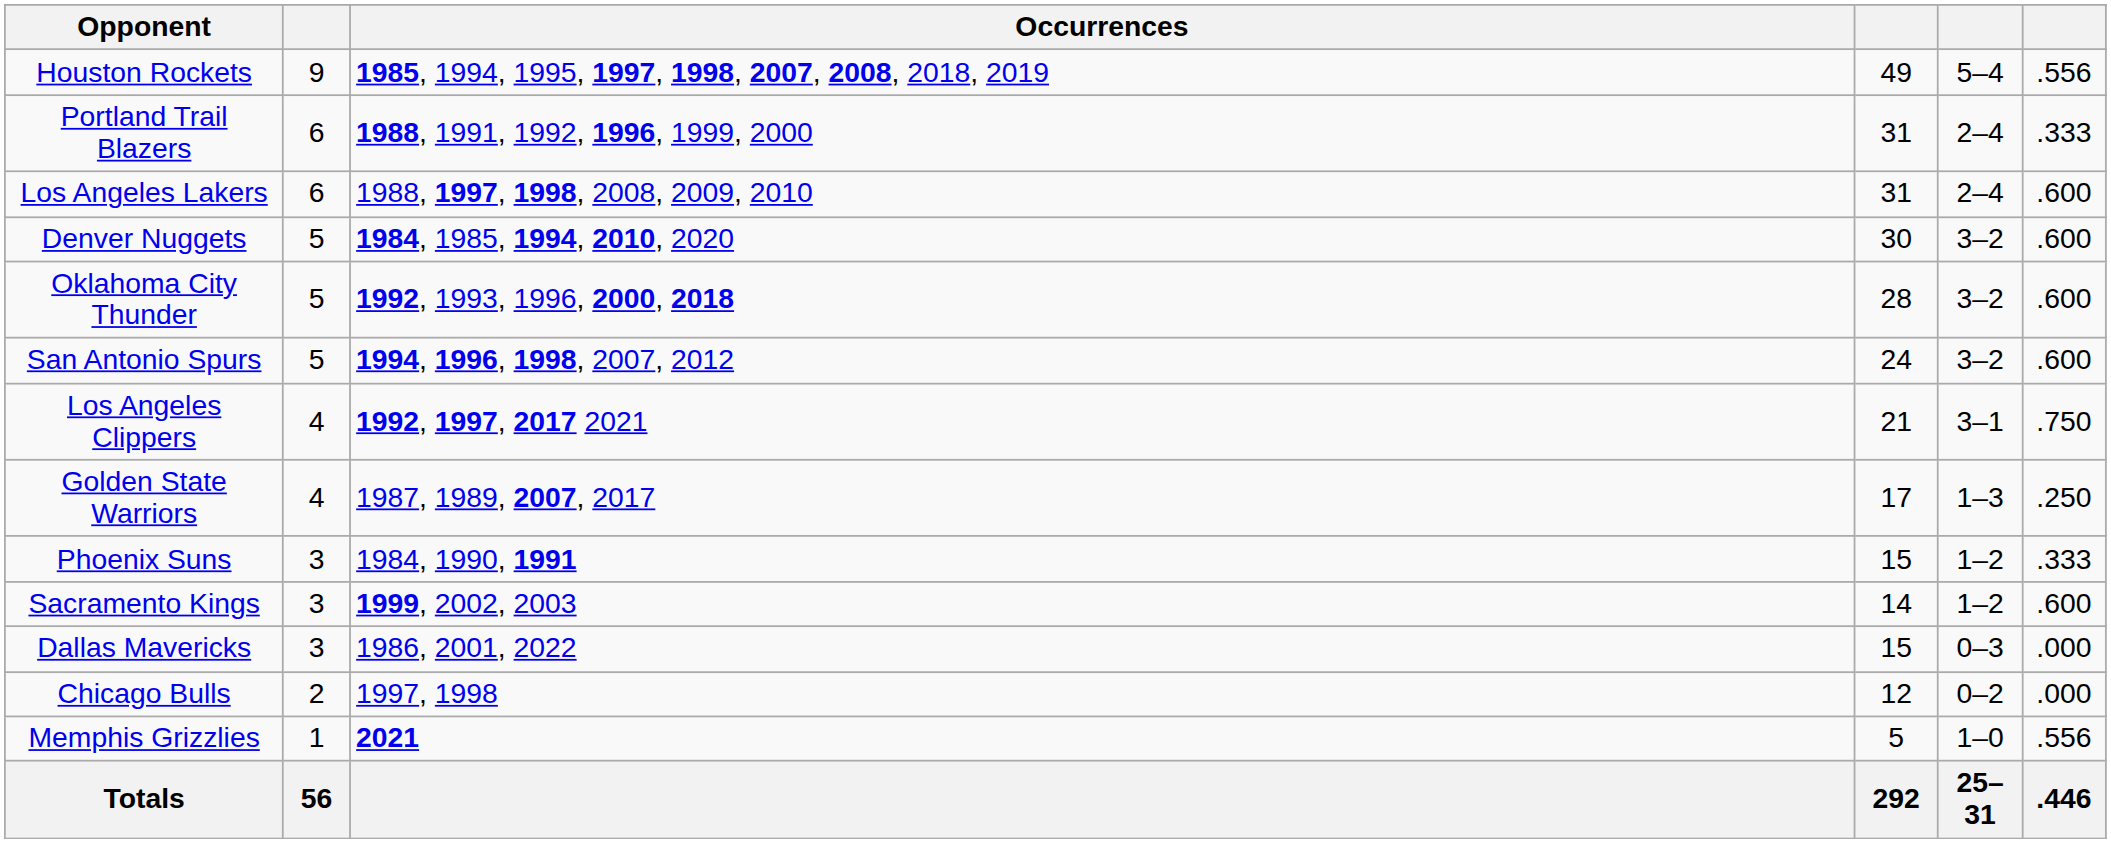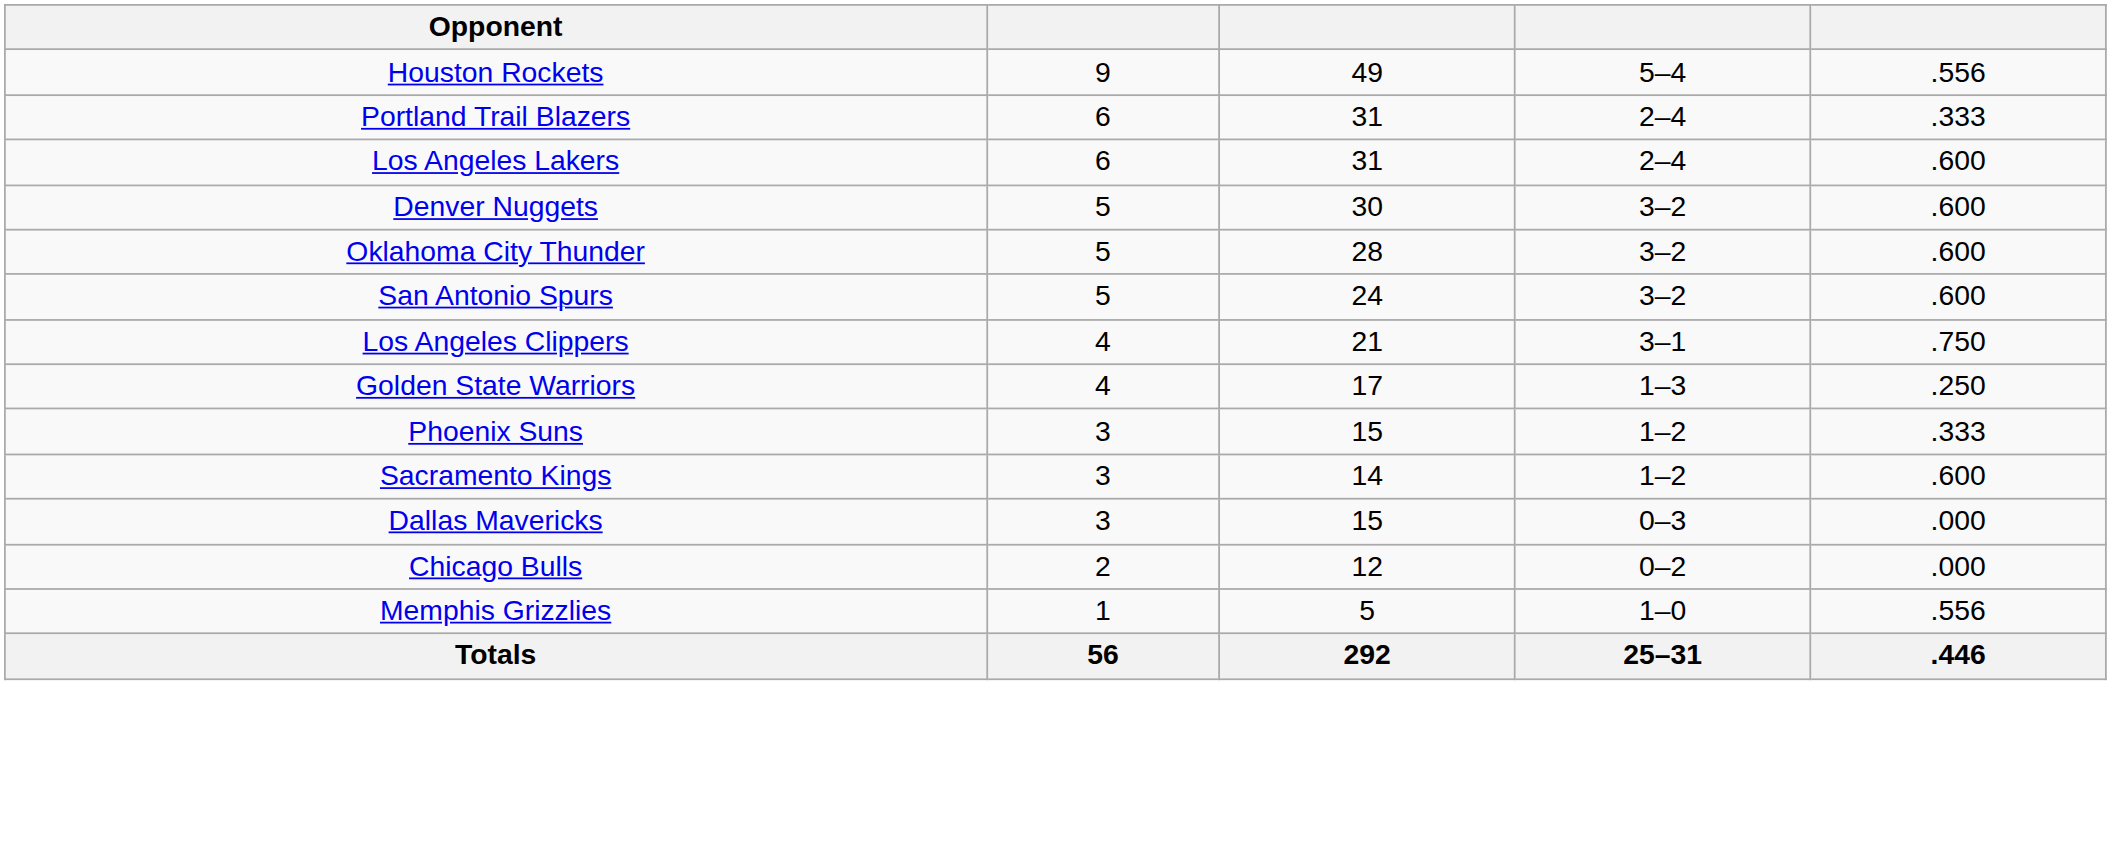- column: Occurrences | 1985, 1994, 1995, 1997, 1998, 2007, 2008, 2018, 2019 | 1988, 1991, 1992, 1996, 1999, 2000 | 1988, 1997, 1998, 2008, 2009, 2010 | 1984, 1985, 1994, 2010, 2020 | 1992, 1993, 1996, 2000, 2018 | 1994, 1996, 1998, 2007, 2012 | 1992, 1997, 2017 2021 | 1987, 1989, 2007, 2017 | 1984, 1990, 1991 | 1999, 2002, 2003 | 1986, 2001, 2022 | 1997, 1998 | 2021
